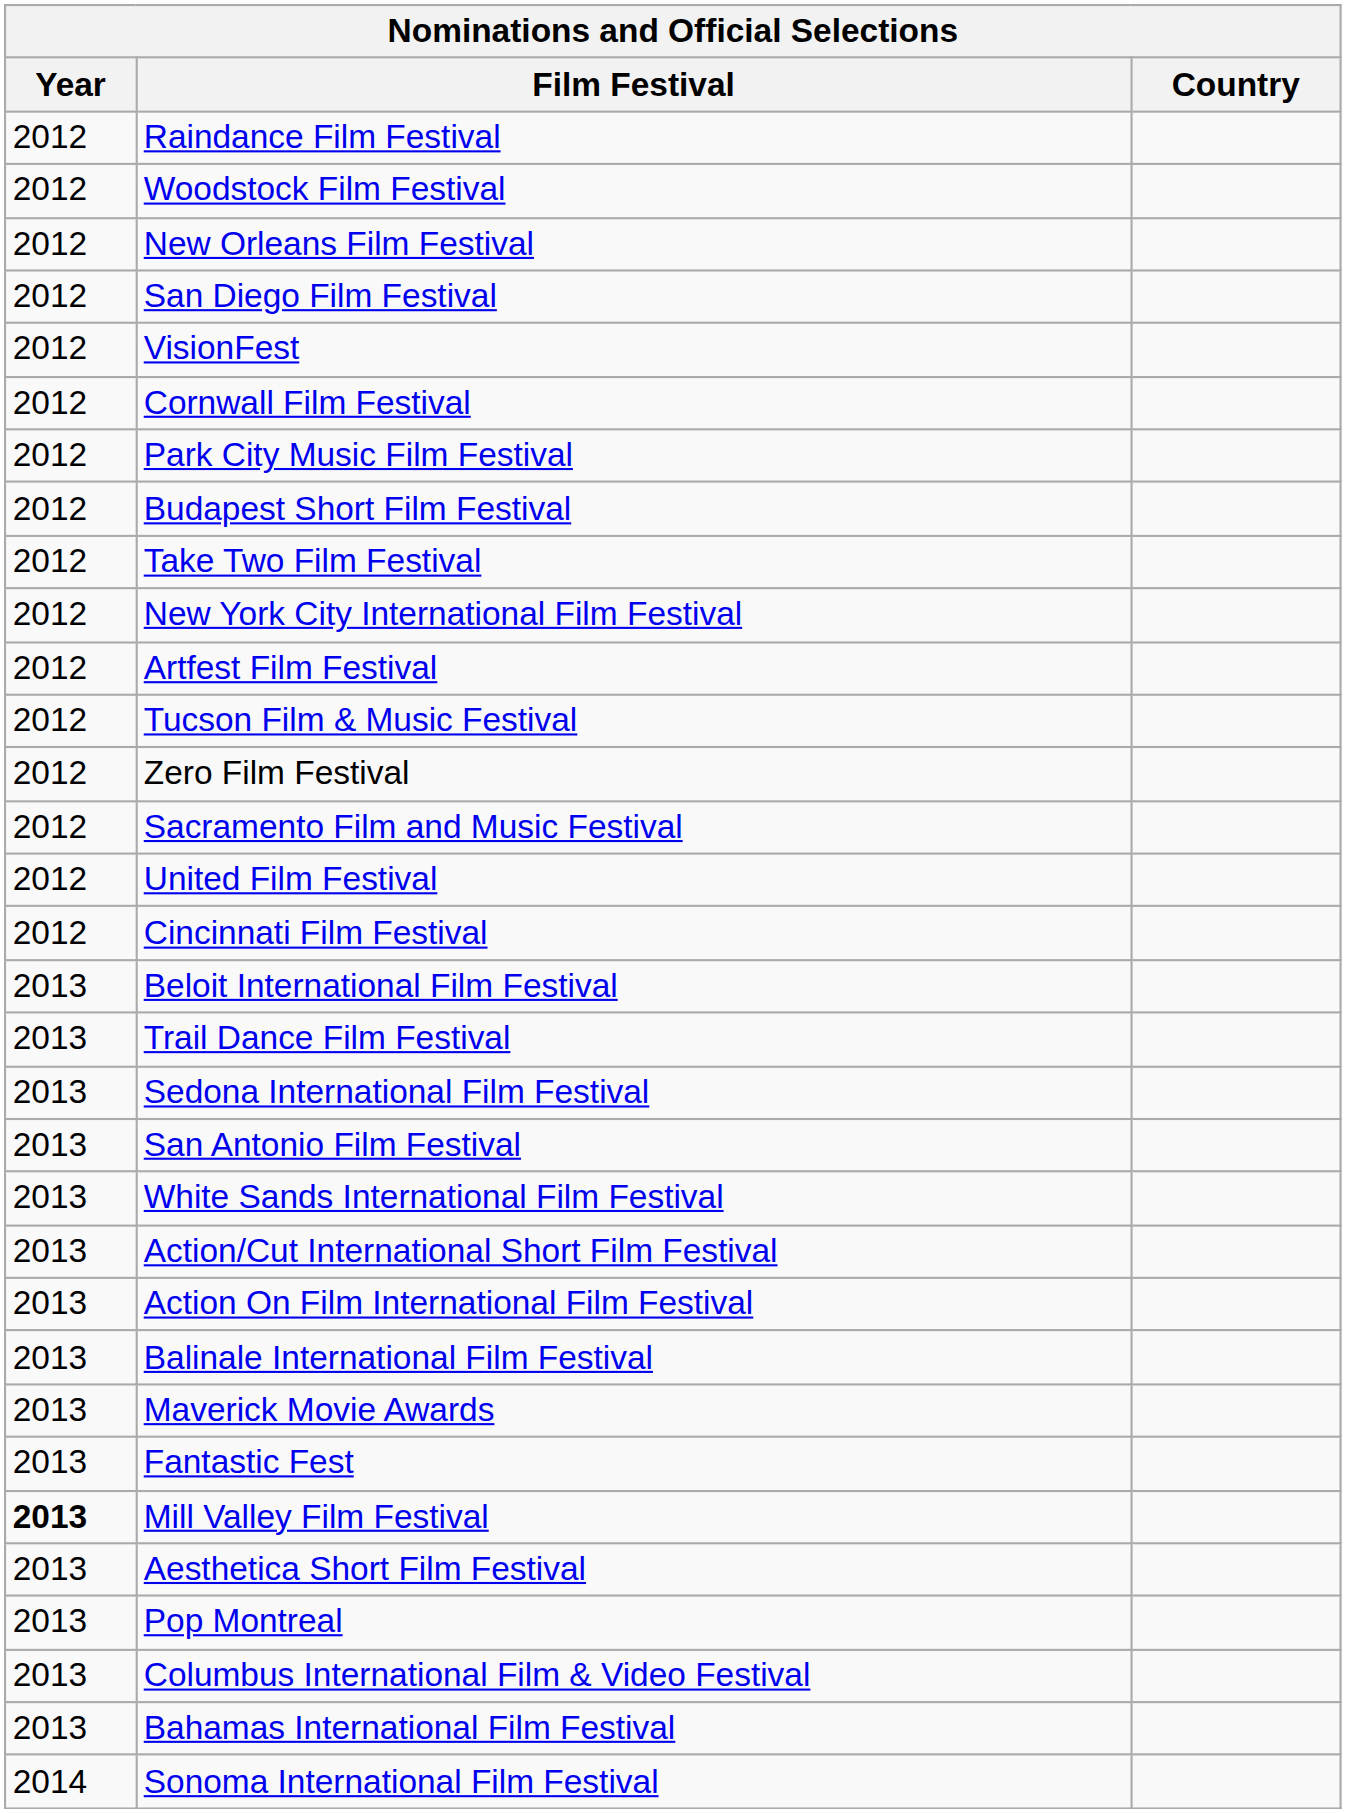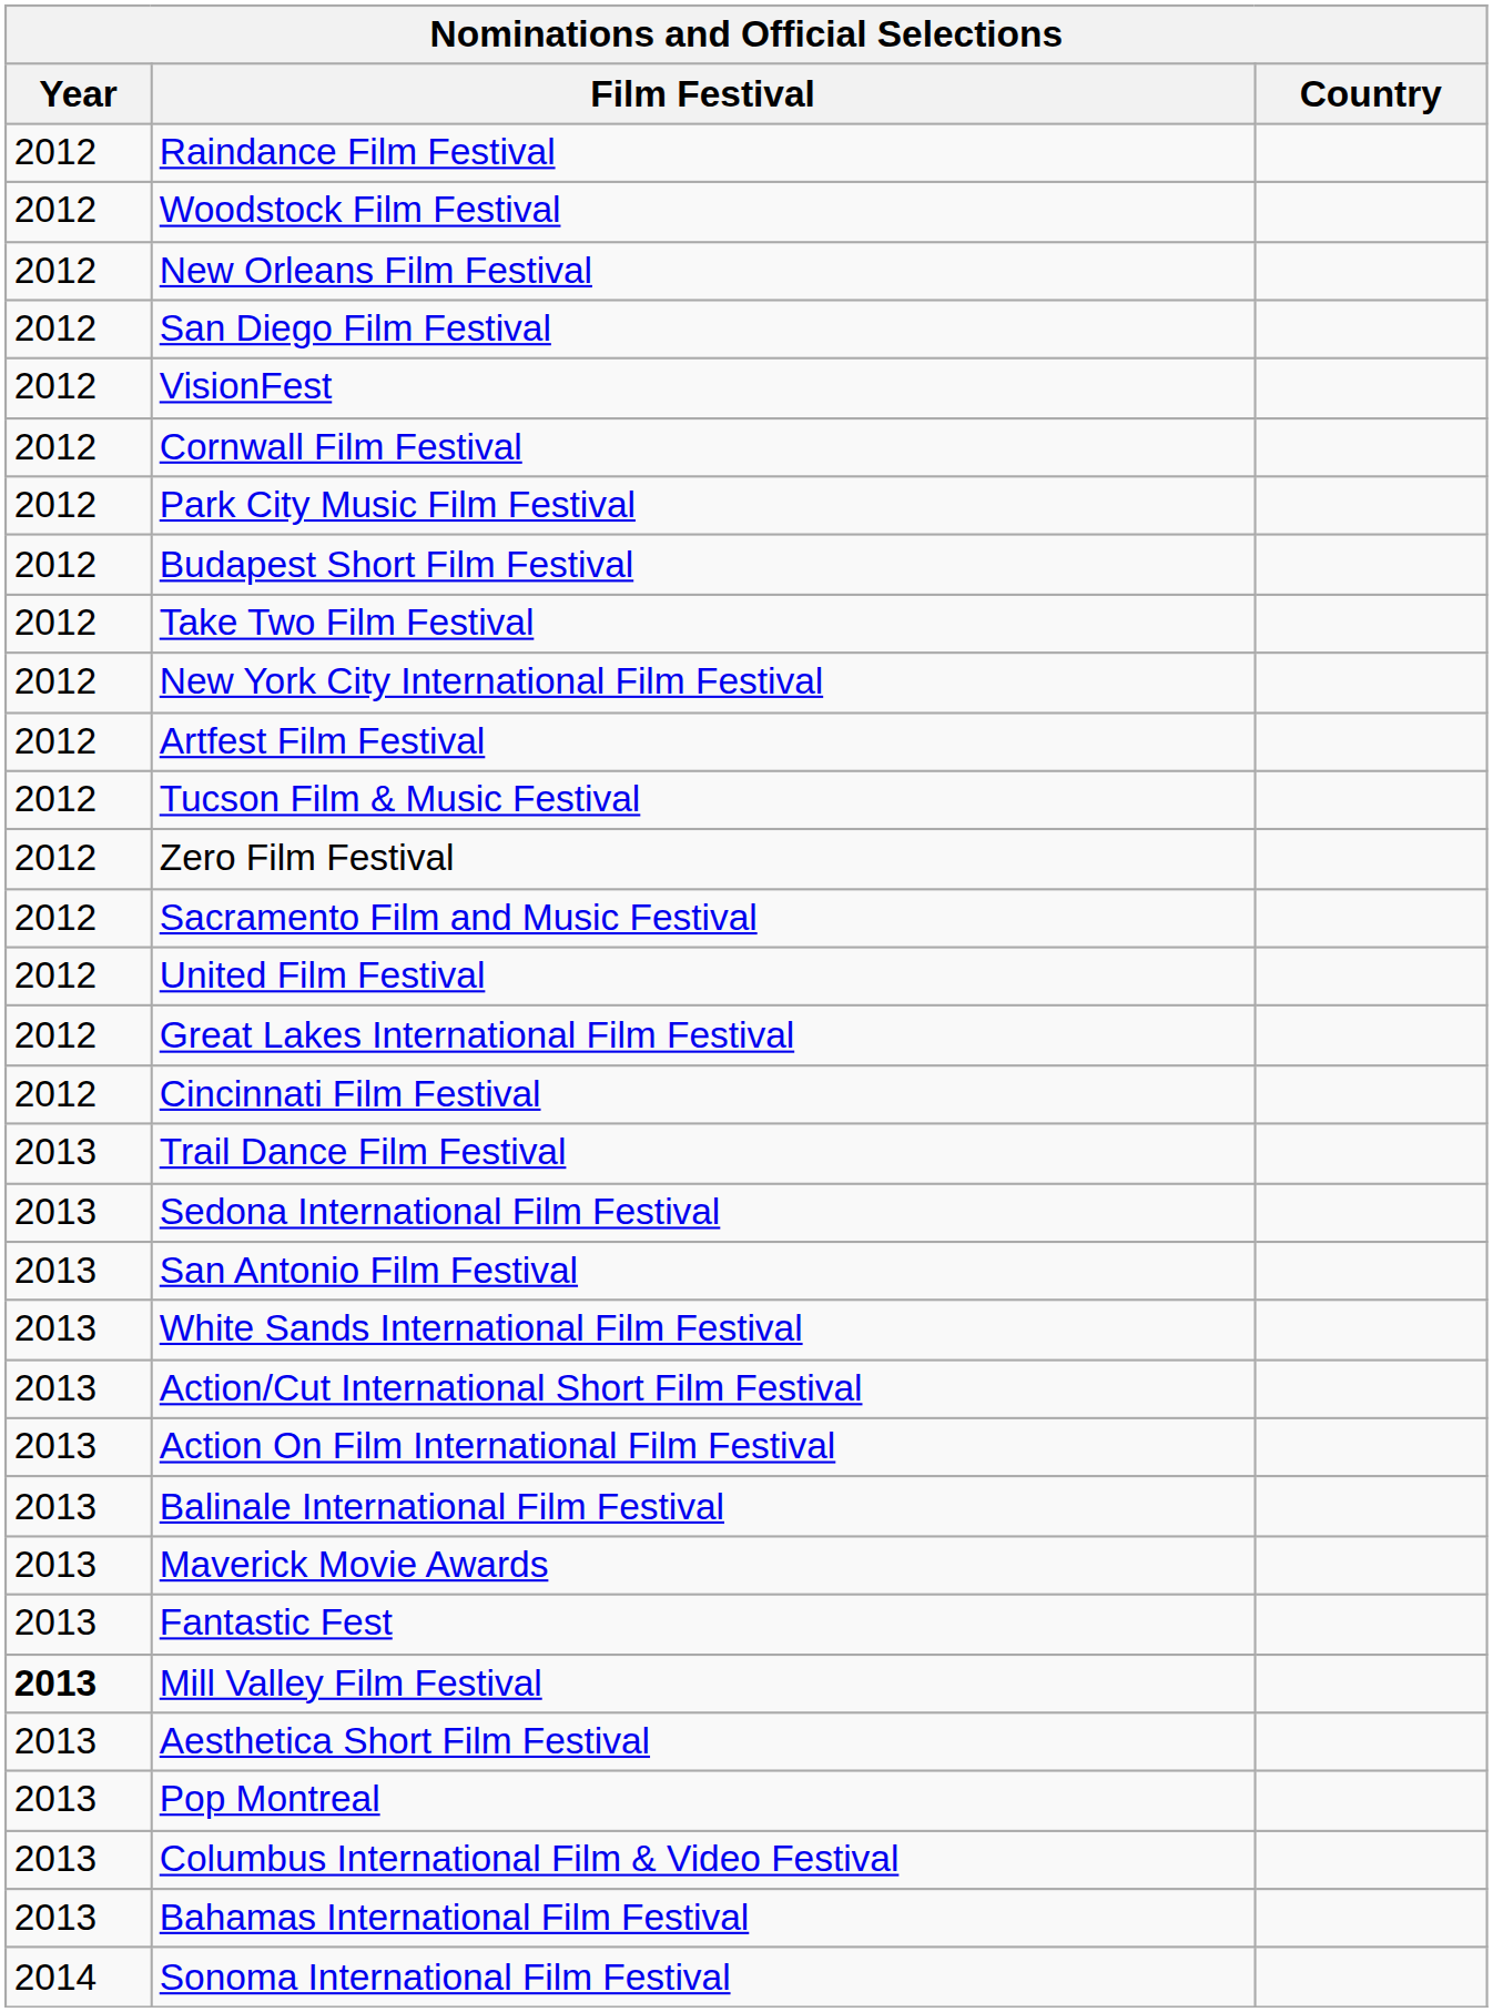+ row: 2012 | Great Lakes International Film Festival
- row: 2013 | Beloit International Film Festival
